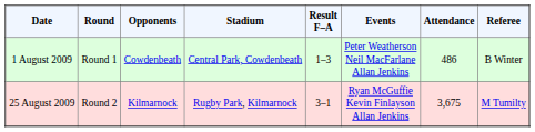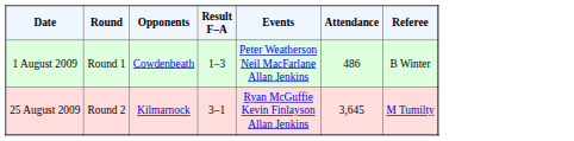- column: Stadium | Central Park, Cowdenbeath | Rugby Park, Kilmarnock
25 August 2009 | Attendance: 3,675 -> 3,645
